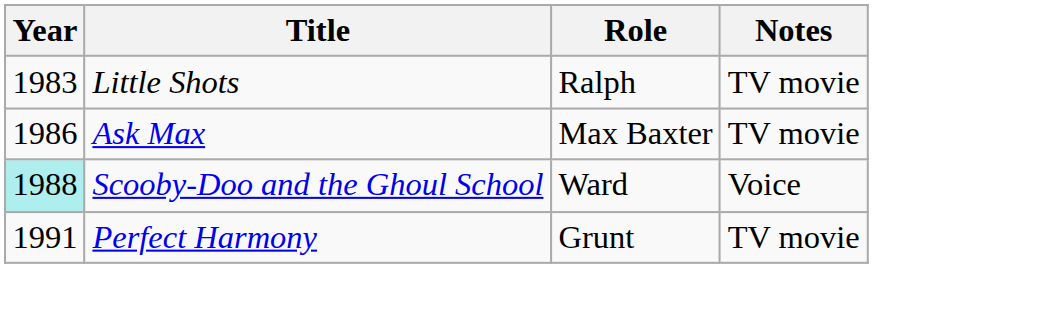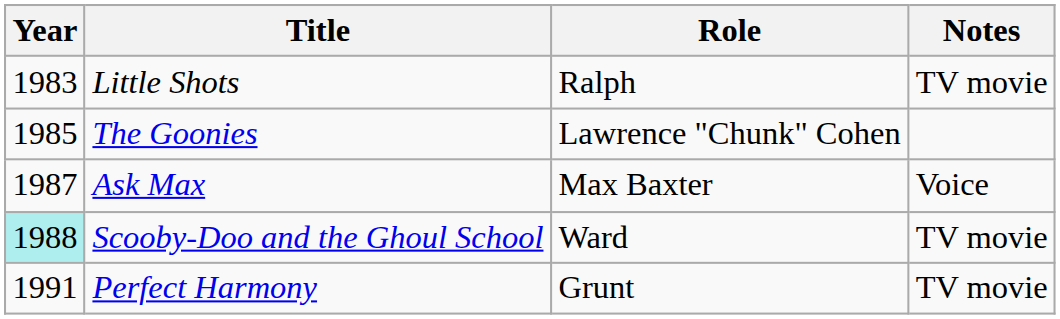+ row: 1985 | The Goonies | Lawrence "Chunk" Cohen
Ask Max | Year: 1986 -> 1987
Ask Max | Notes: TV movie -> Voice
Scooby-Doo and the Ghoul School | Notes: Voice -> TV movie
